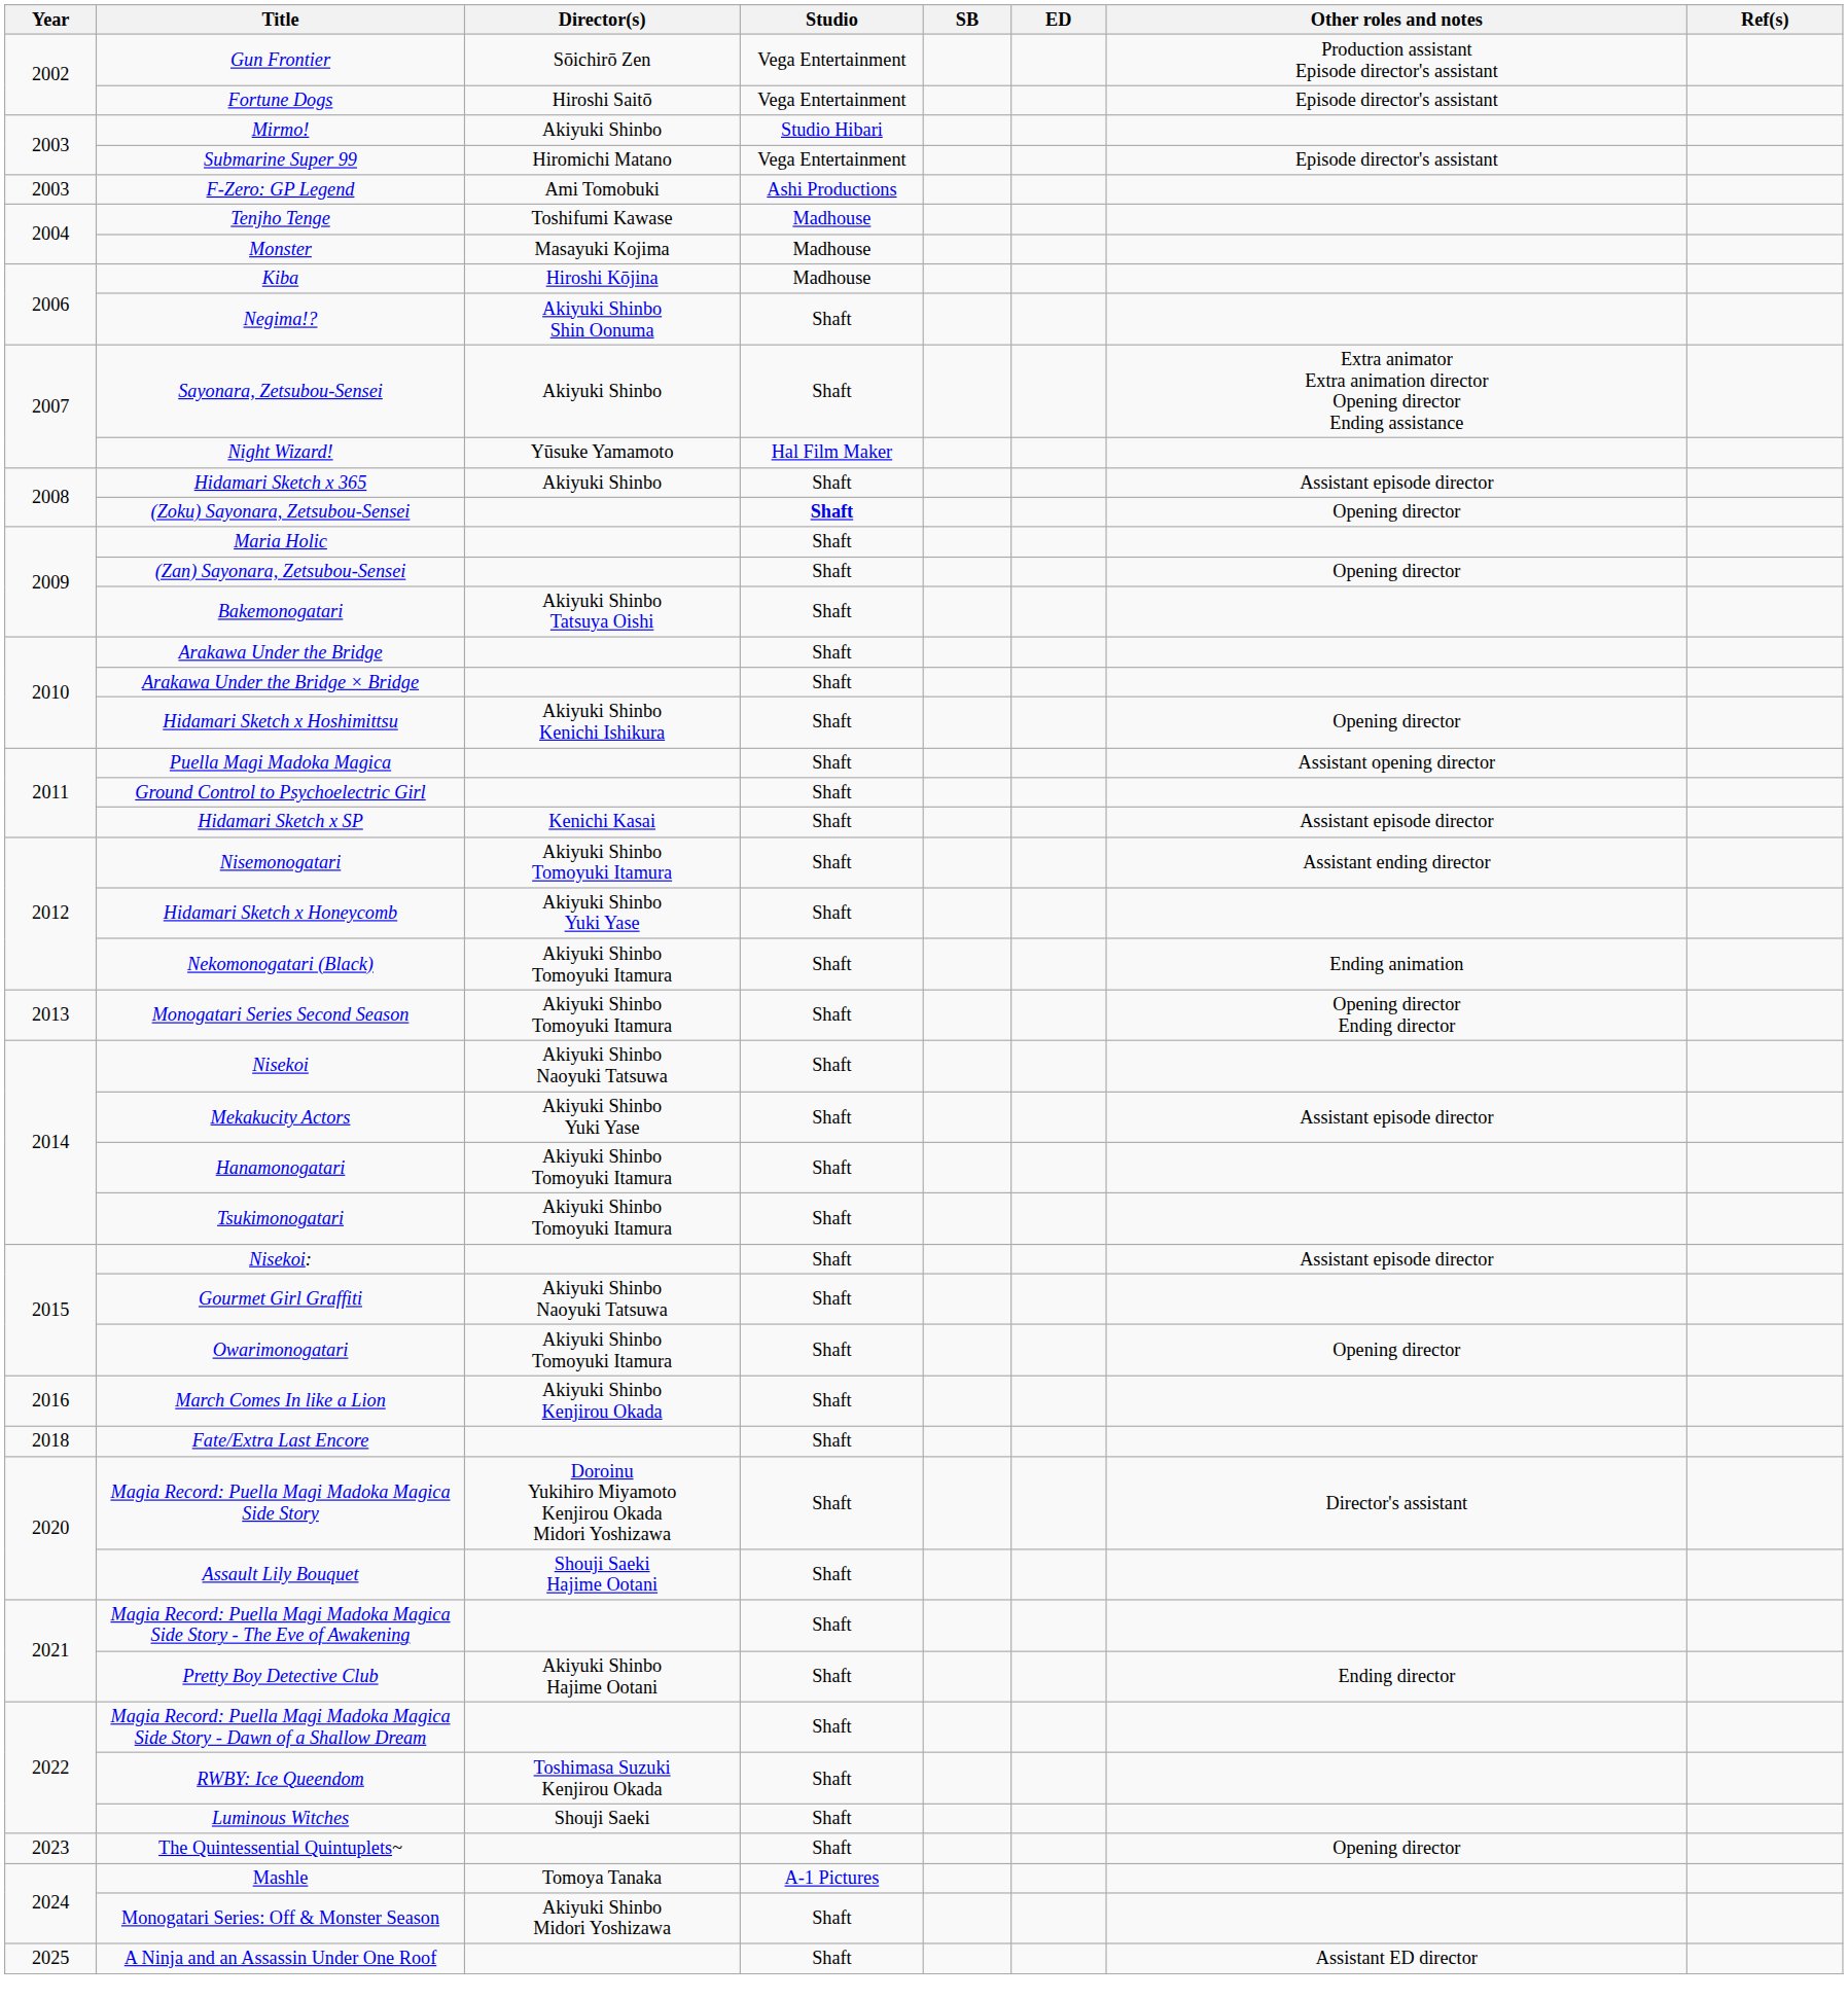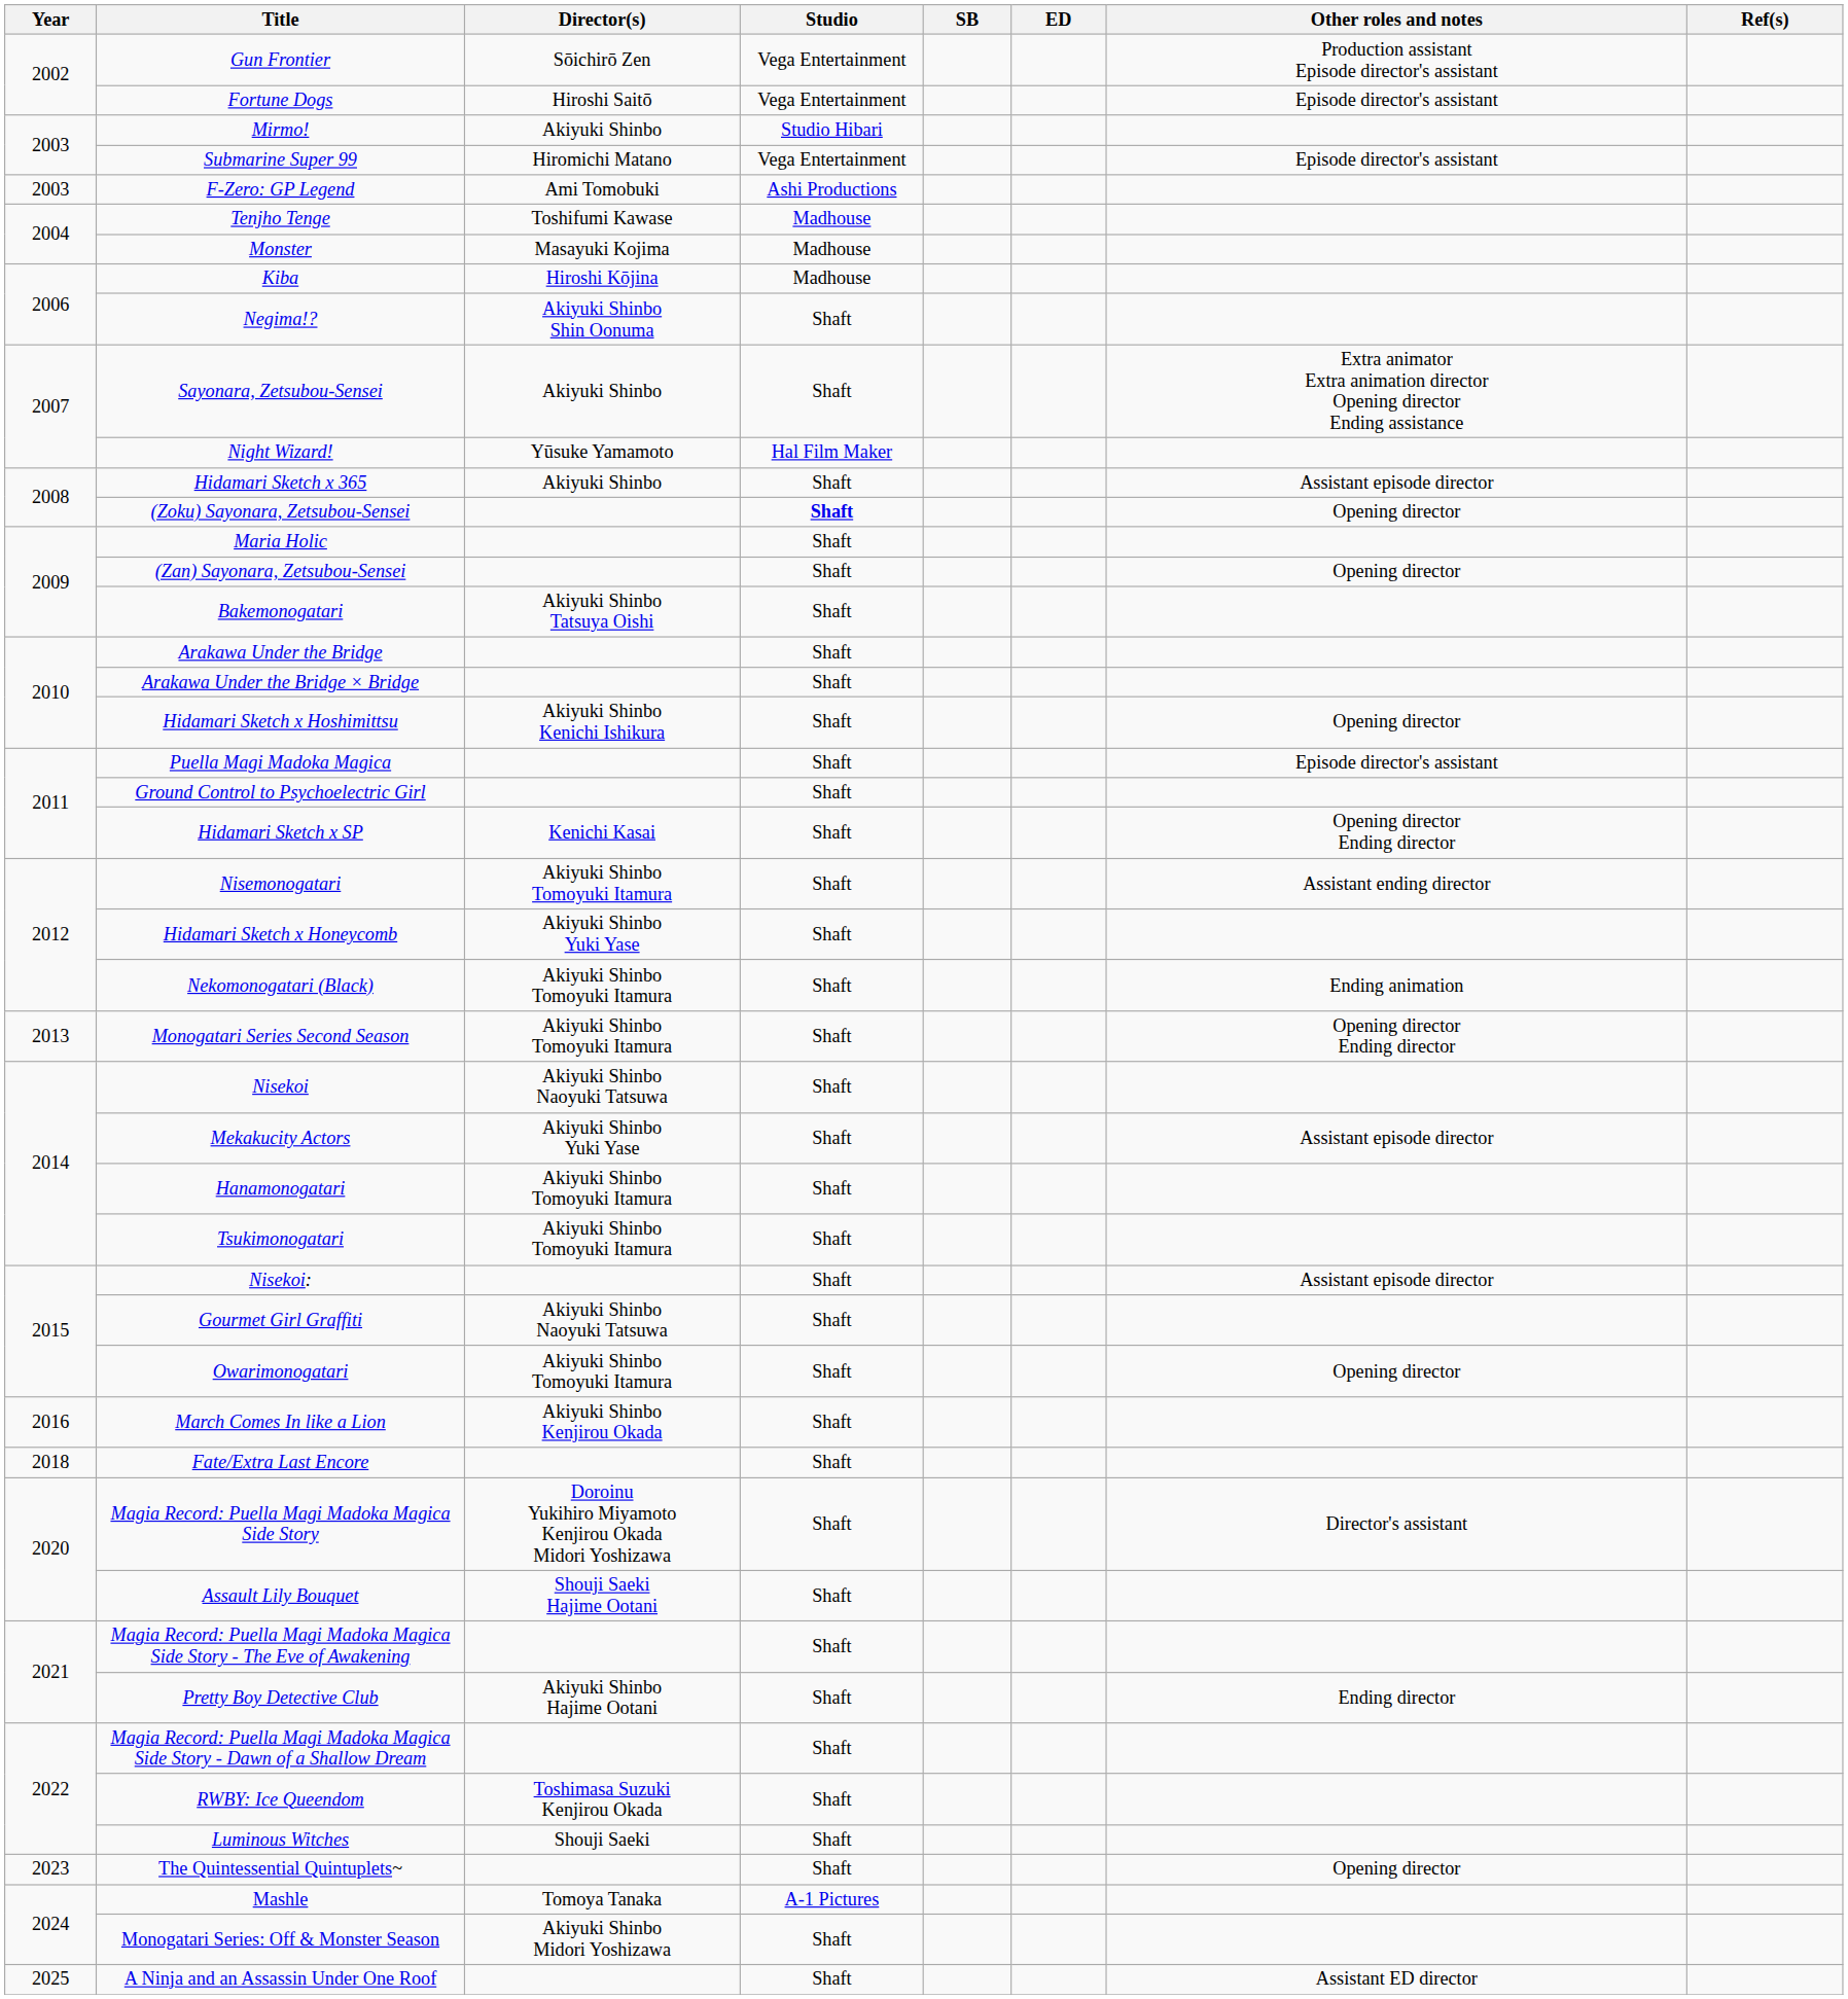Puella Magi Madoka Magica | Other roles and notes: Assistant opening director -> Episode director's assistant
Hidamari Sketch x SP | Other roles and notes: Assistant episode director -> Opening director Ending director
